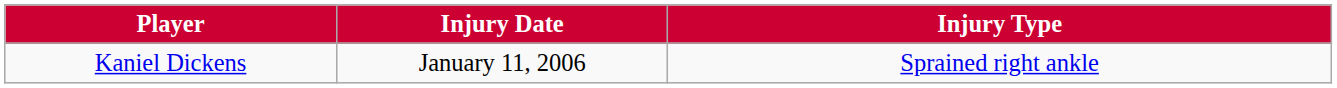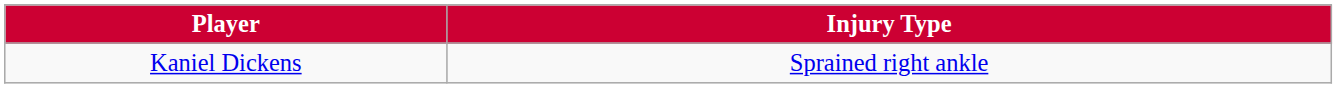- column: Injury Date | January 11, 2006
